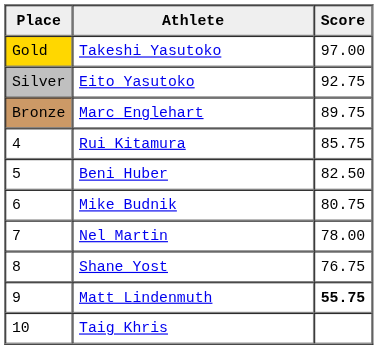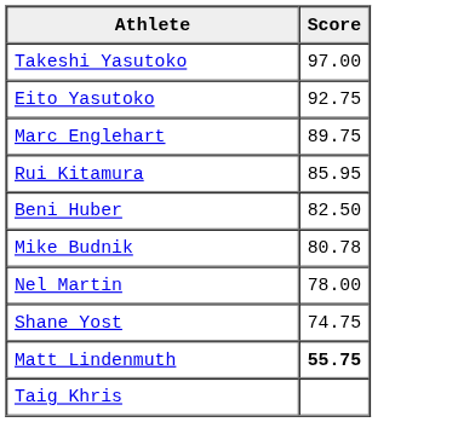- column: Place | Gold | Silver | Bronze | 4 | 5 | 6 | 7 | 8 | 9 | 10
Rui Kitamura | Score: 85.75 -> 85.95
Mike Budnik | Score: 80.75 -> 80.78
Shane Yost | Score: 76.75 -> 74.75
